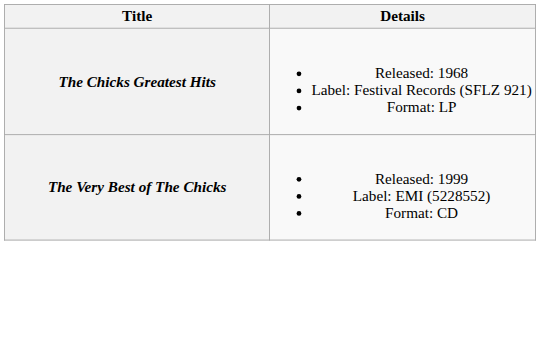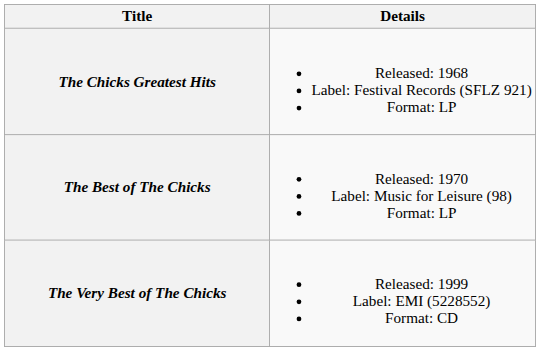+ row: The Best of The Chicks | Released: 1970 Label: Music for Leisure (98) Format: LP
